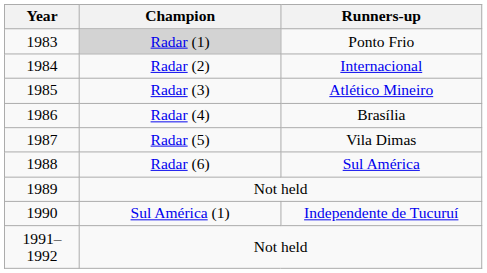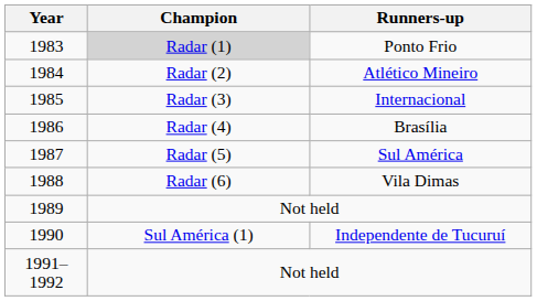1984 | Runners-up: Internacional -> Atlético Mineiro
1985 | Runners-up: Atlético Mineiro -> Internacional
1987 | Runners-up: Vila Dimas -> Sul América
1988 | Runners-up: Sul América -> Vila Dimas
